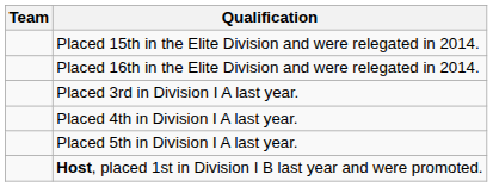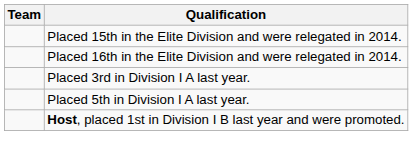- row: Placed 4th in Division I A last year.
